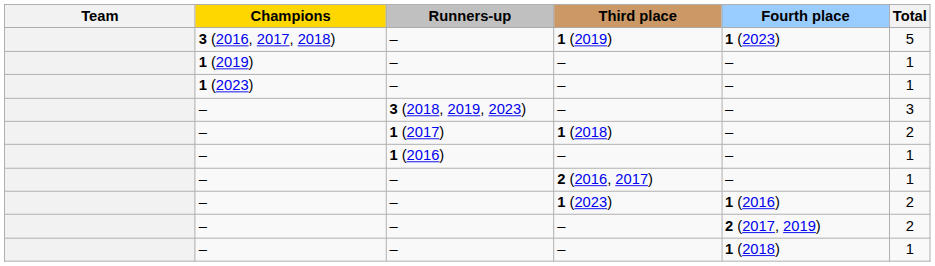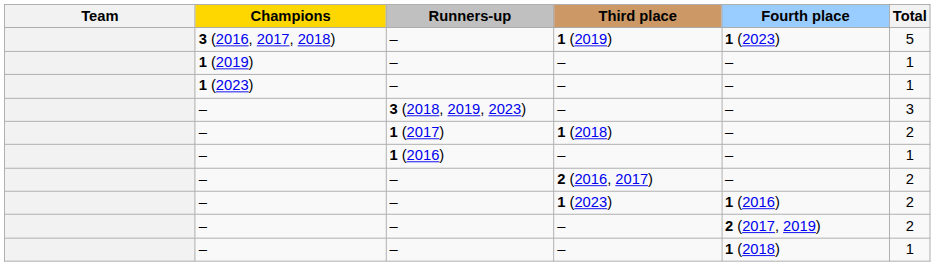2 (2016, 2017) | Total: 1 -> 2
